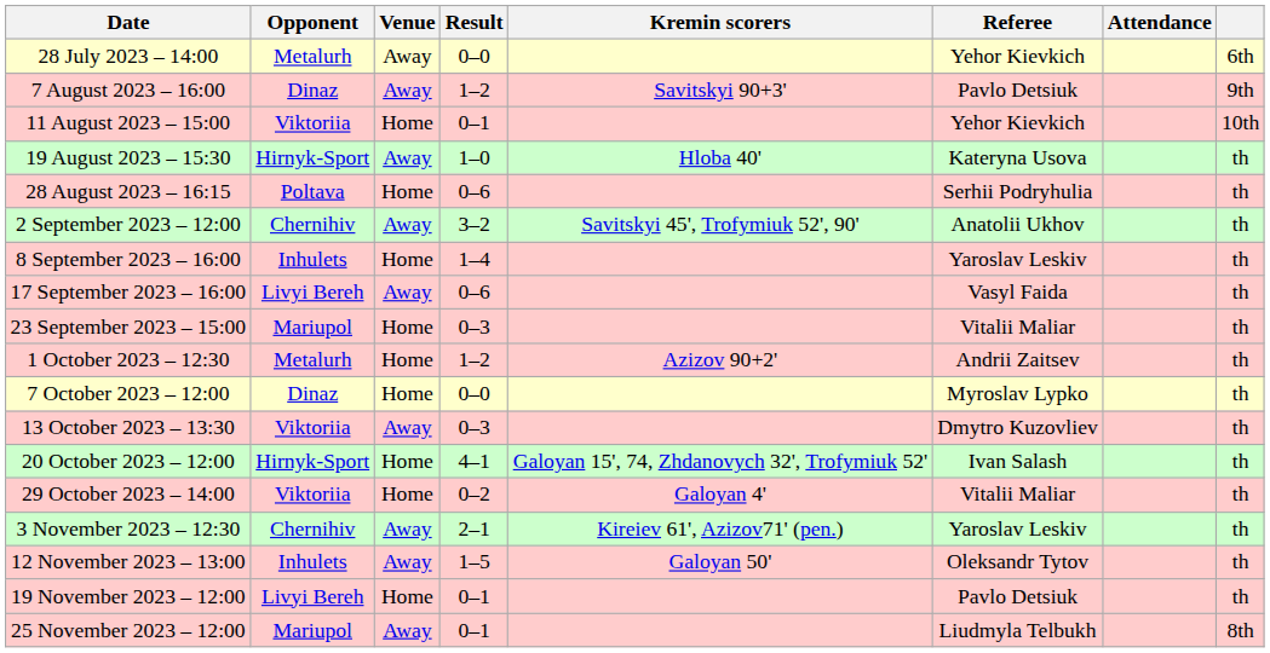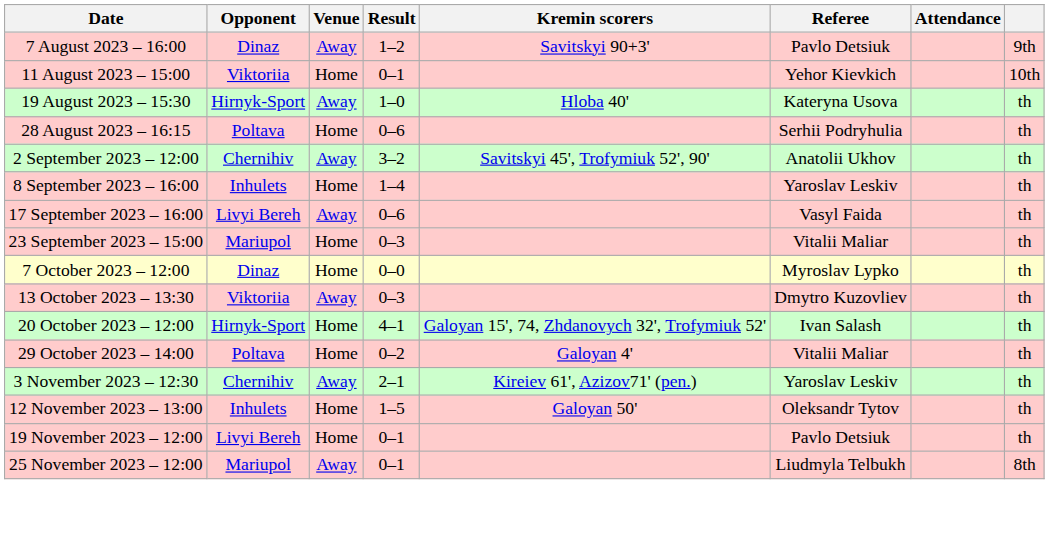- row: 28 July 2023 – 14:00 | Metalurh | Away | 0–0 | Yehor Kievkich | 6th
- row: 1 October 2023 – 12:30 | Metalurh | Home | 1–2 | Azizov 90+2' | Andrii Zaitsev | th
29 October 2023 – 14:00 | Opponent: Viktoriia -> Poltava
12 November 2023 – 13:00 | Venue: Away -> Home
